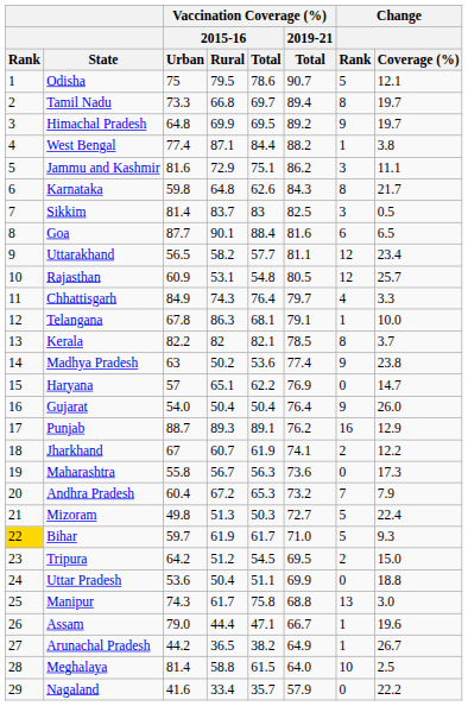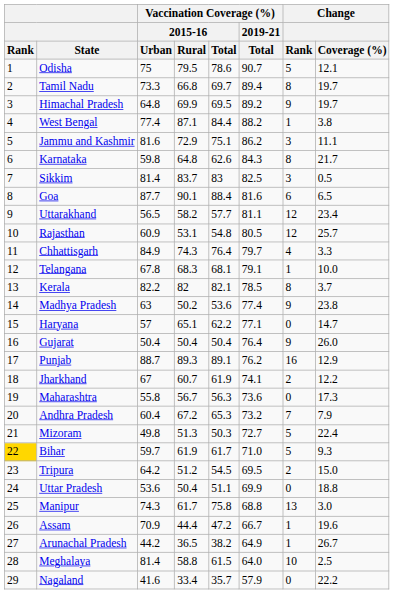Telangana | Vaccination Coverage (%) / 2015-16 / Rural: 86.3 -> 68.3
Haryana | Vaccination Coverage (%) / 2019-21 / Total: 76.9 -> 77.1
Gujarat | Vaccination Coverage (%) / 2015-16 / Urban: 54.0 -> 50.4
Assam | Vaccination Coverage (%) / 2015-16 / Urban: 79.0 -> 70.9
Assam | Vaccination Coverage (%) / 2015-16 / Total: 47.1 -> 47.2
